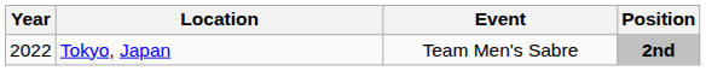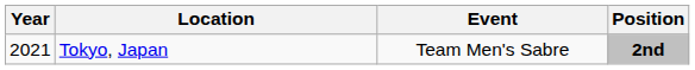Tokyo, Japan | Year: 2022 -> 2021
